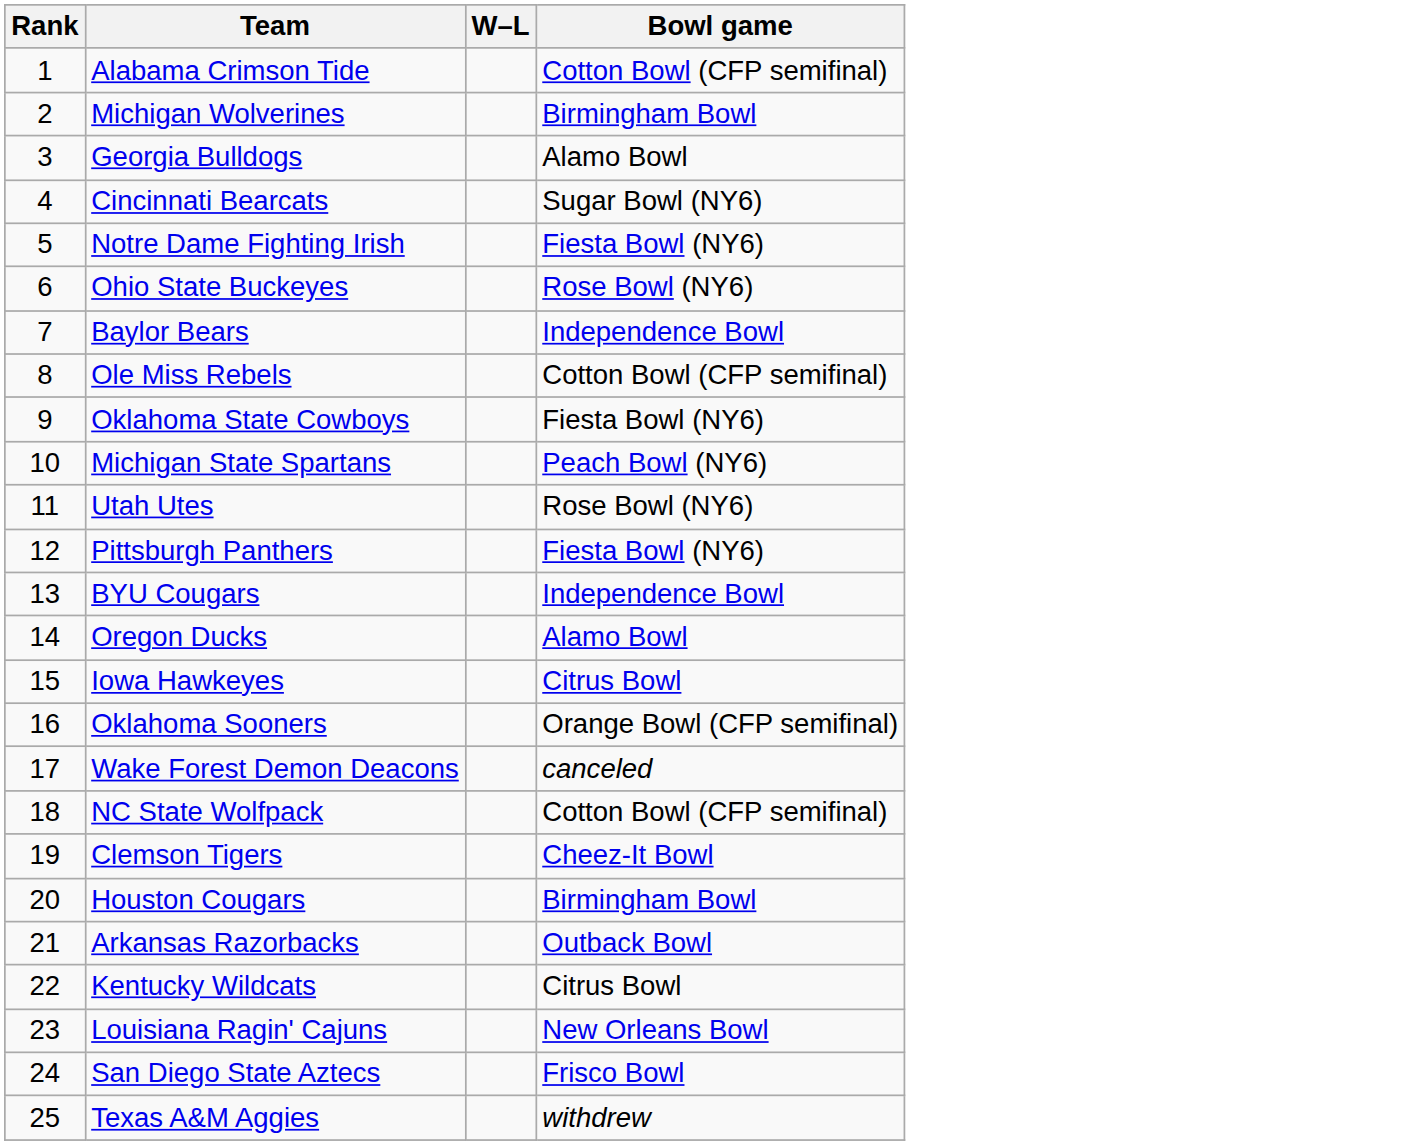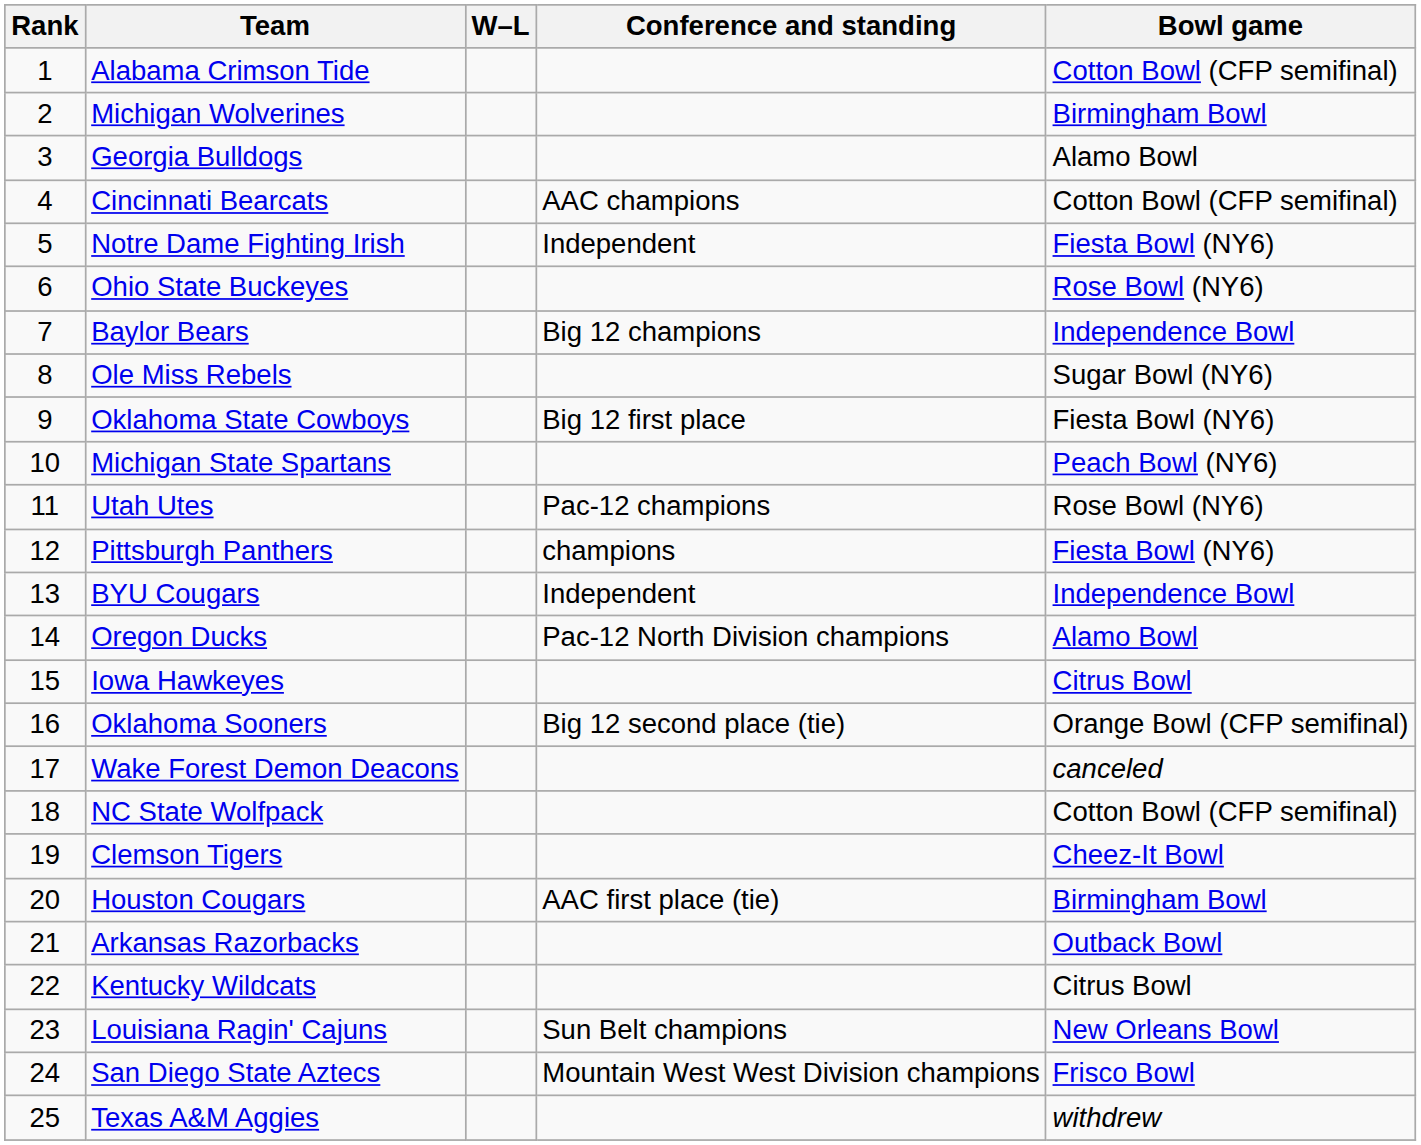+ column: Conference and standing | AAC champions | Independent | Big 12 champions | Big 12 first place | Pac-12 champions | champions | Independent | Pac-12 North Division champions | Big 12 second place (tie) | AAC first place (tie) | Sun Belt champions | Mountain West West Division champions
Cincinnati Bearcats | Bowl game: Sugar Bowl (NY6) -> Cotton Bowl (CFP semifinal)
Ole Miss Rebels | Bowl game: Cotton Bowl (CFP semifinal) -> Sugar Bowl (NY6)
